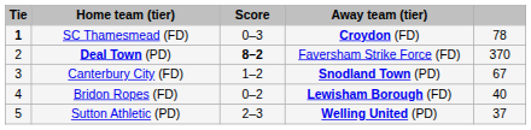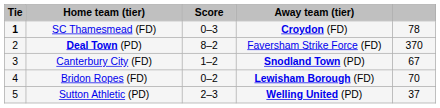Deal Town (PD) | Score: bold -> normal
Bridon Ropes (FD) | column 5: 40 -> 70
